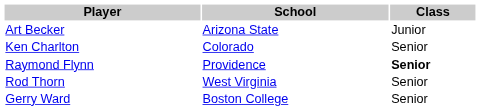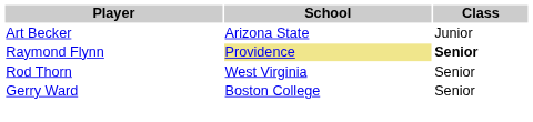- row: Ken Charlton | Colorado | Senior
Raymond Flynn | School: no background -> khaki background
